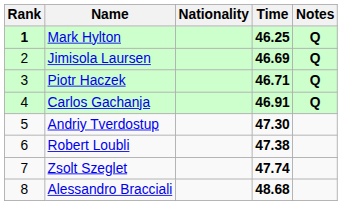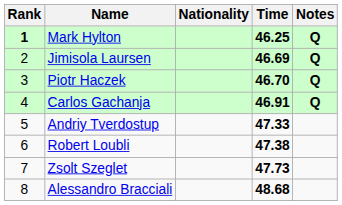Piotr Haczek | Time: 46.71 -> 46.70
Andriy Tverdostup | Time: 47.30 -> 47.33
Zsolt Szeglet | Time: 47.74 -> 47.73
